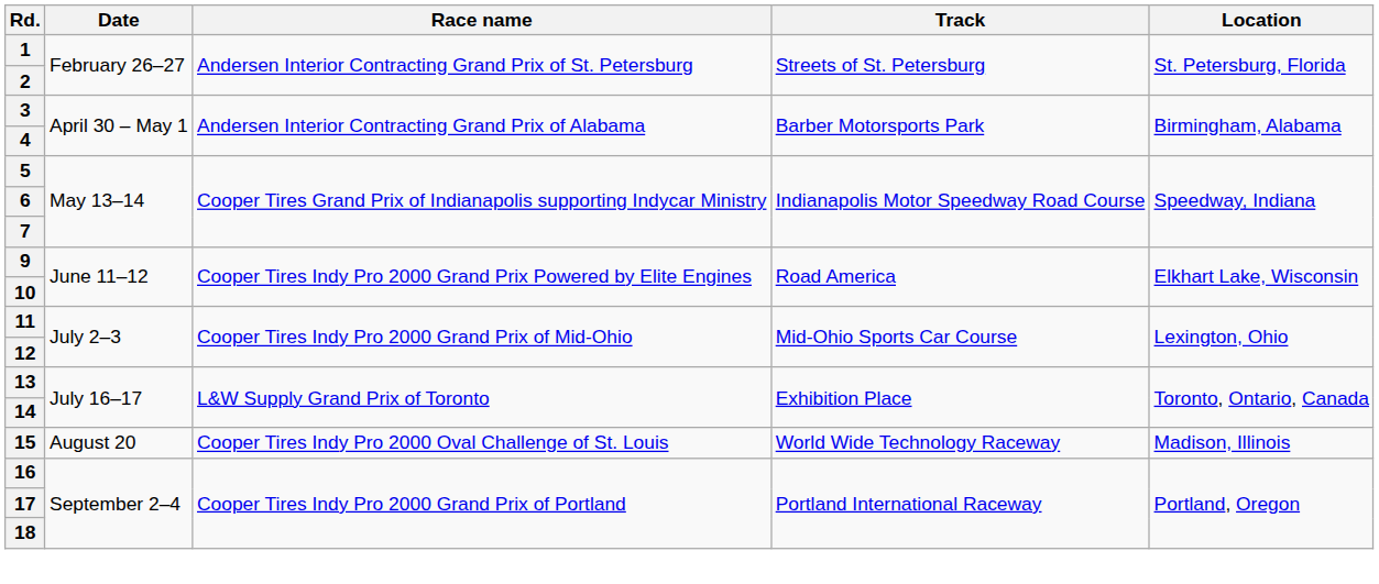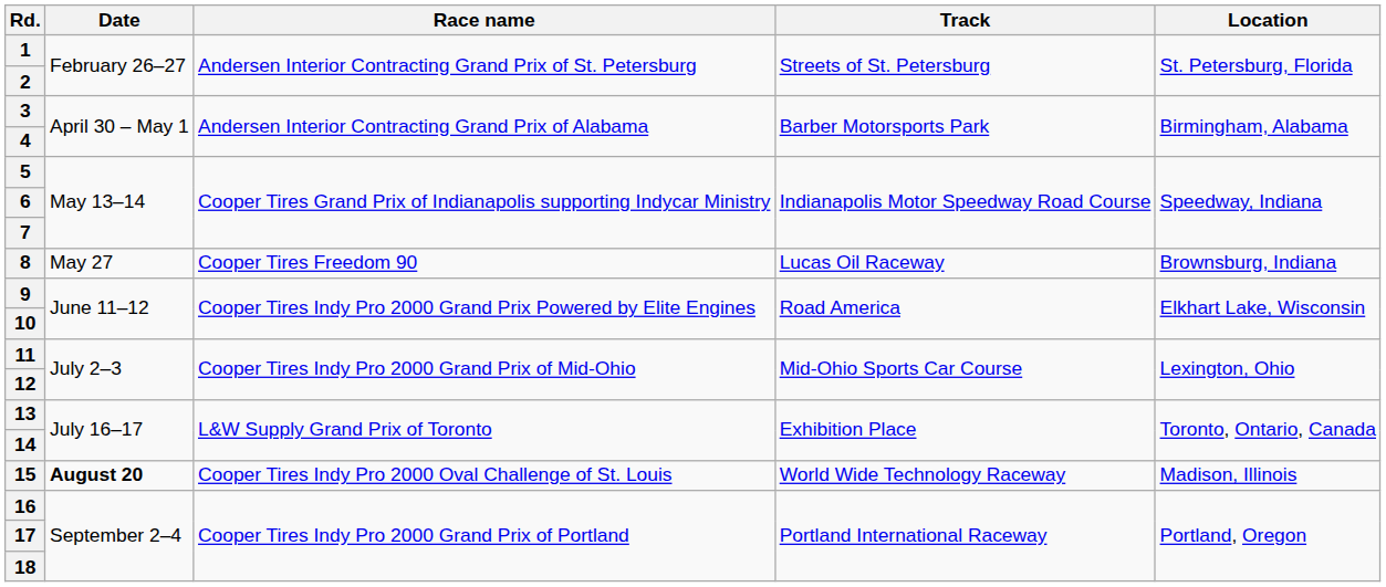+ row: 8 | May 27 | Cooper Tires Freedom 90 | Lucas Oil Raceway | Brownsburg, Indiana
15 | Date: normal -> bold
